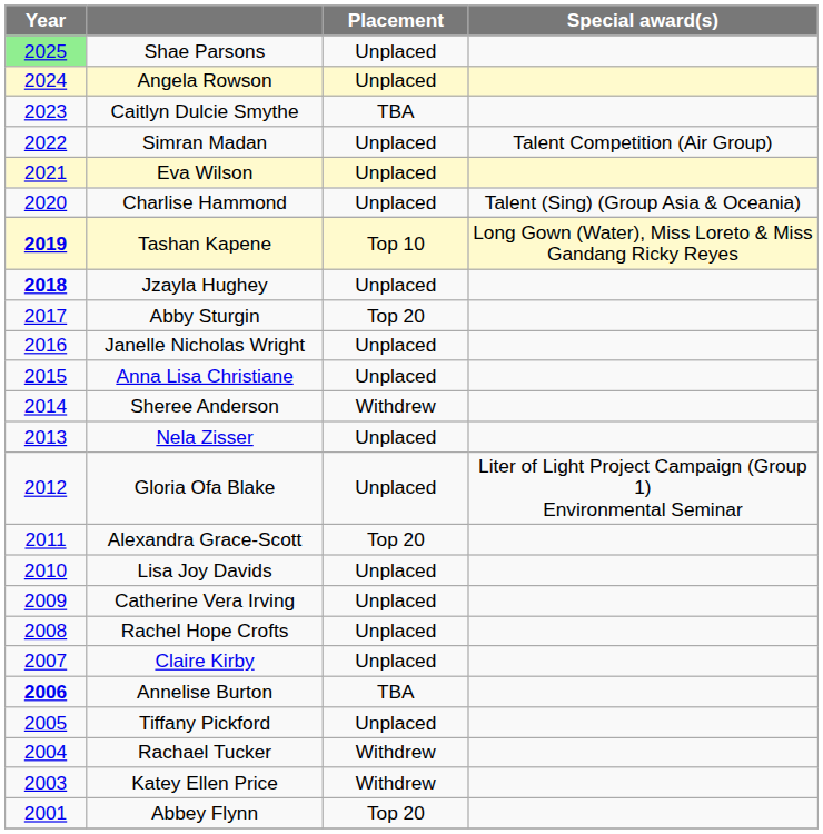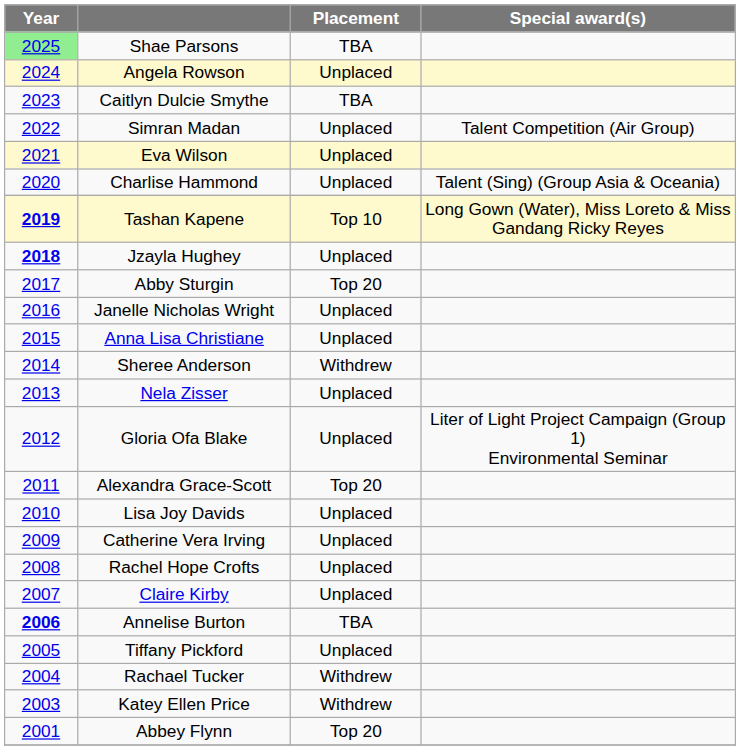Shae Parsons | Placement: Unplaced -> TBA
